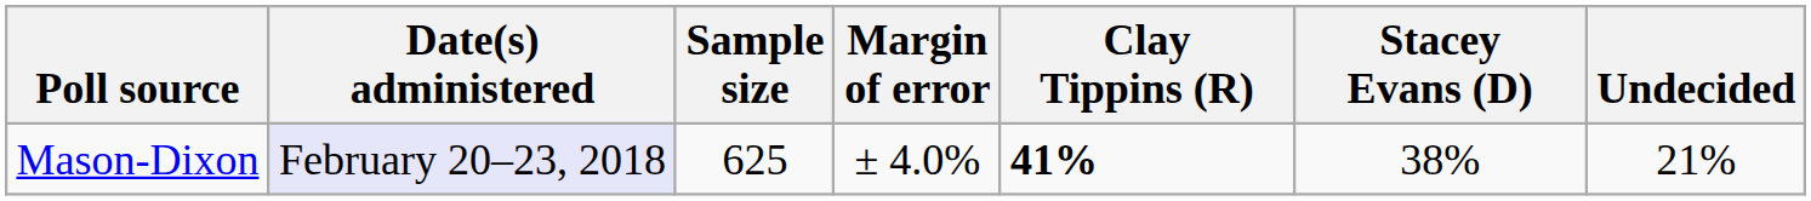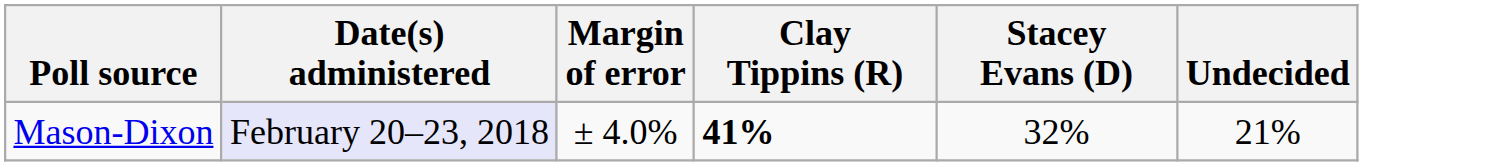- column: Sample size | 625
Mason-Dixon | Stacey Evans (D): 38% -> 32%
